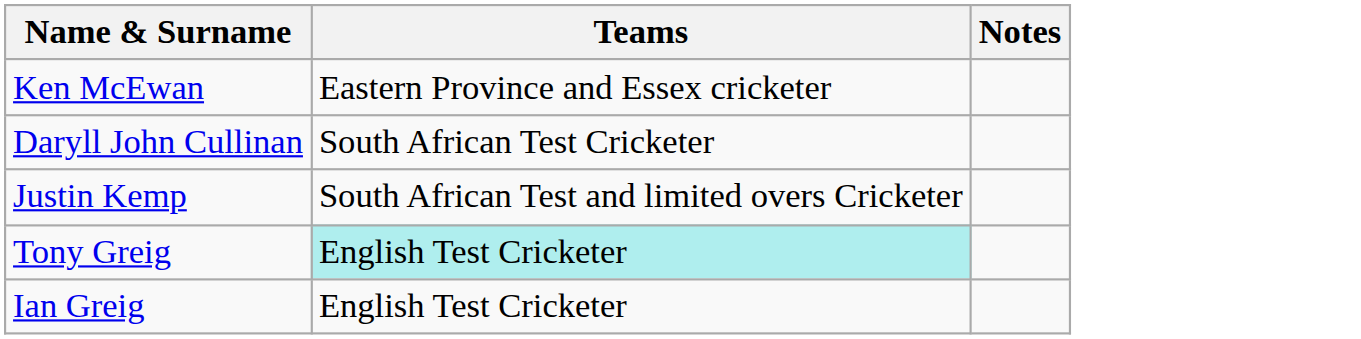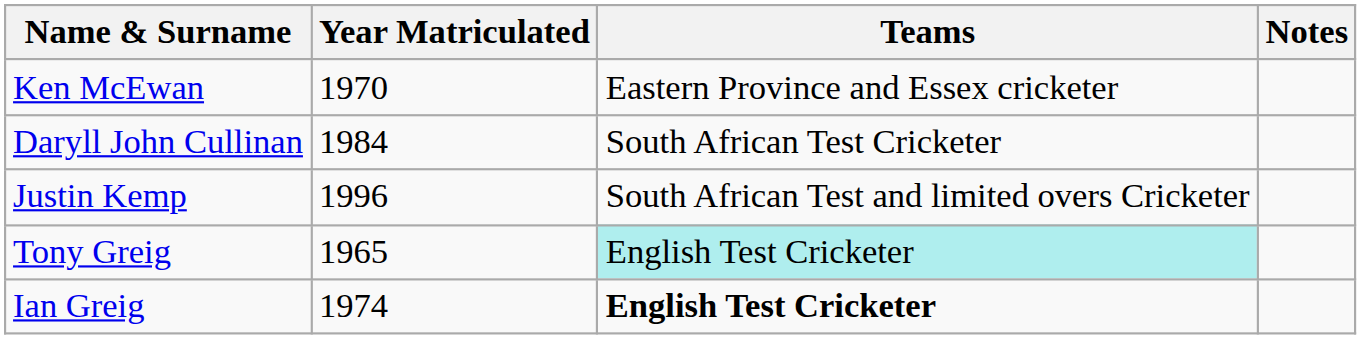+ column: Year Matriculated | 1970 | 1984 | 1996 | 1965 | 1974
Ian Greig | Teams: normal -> bold
